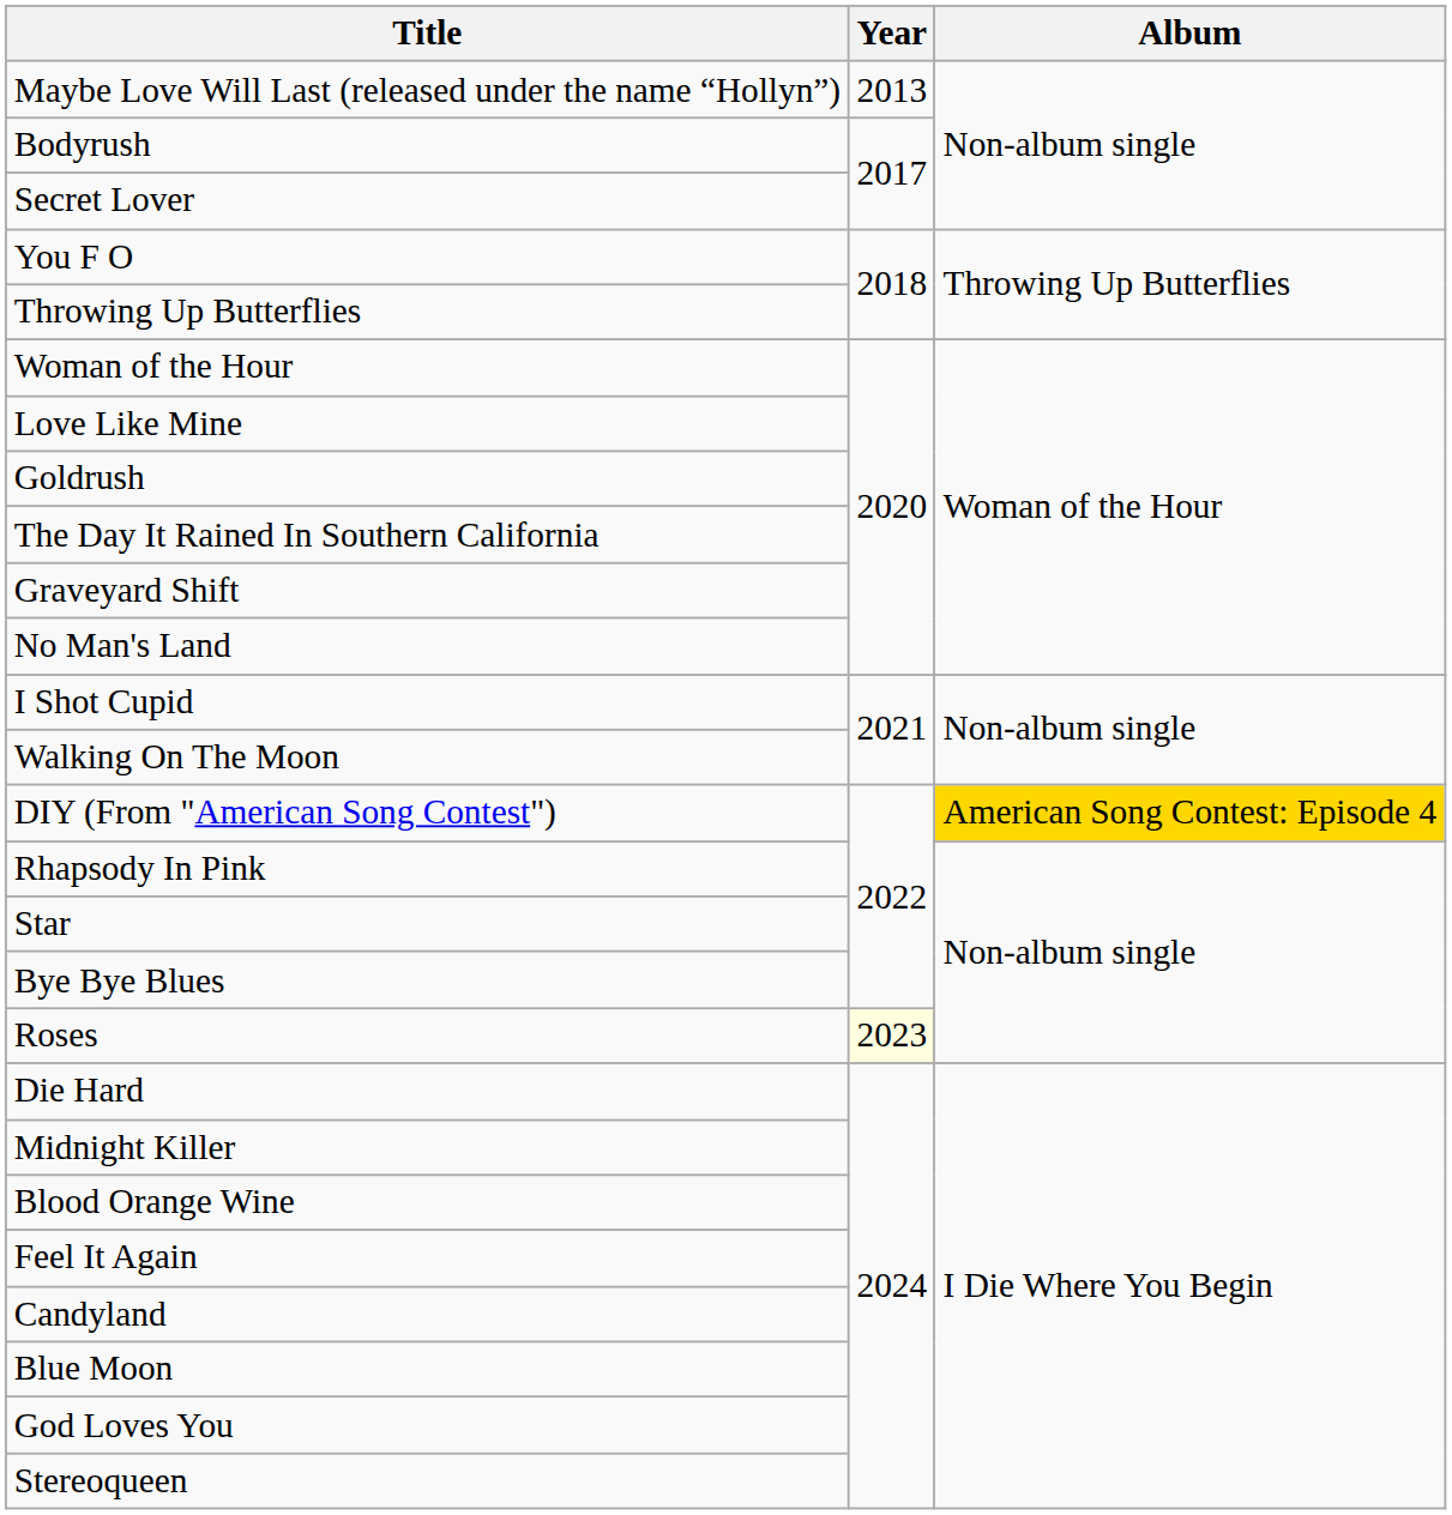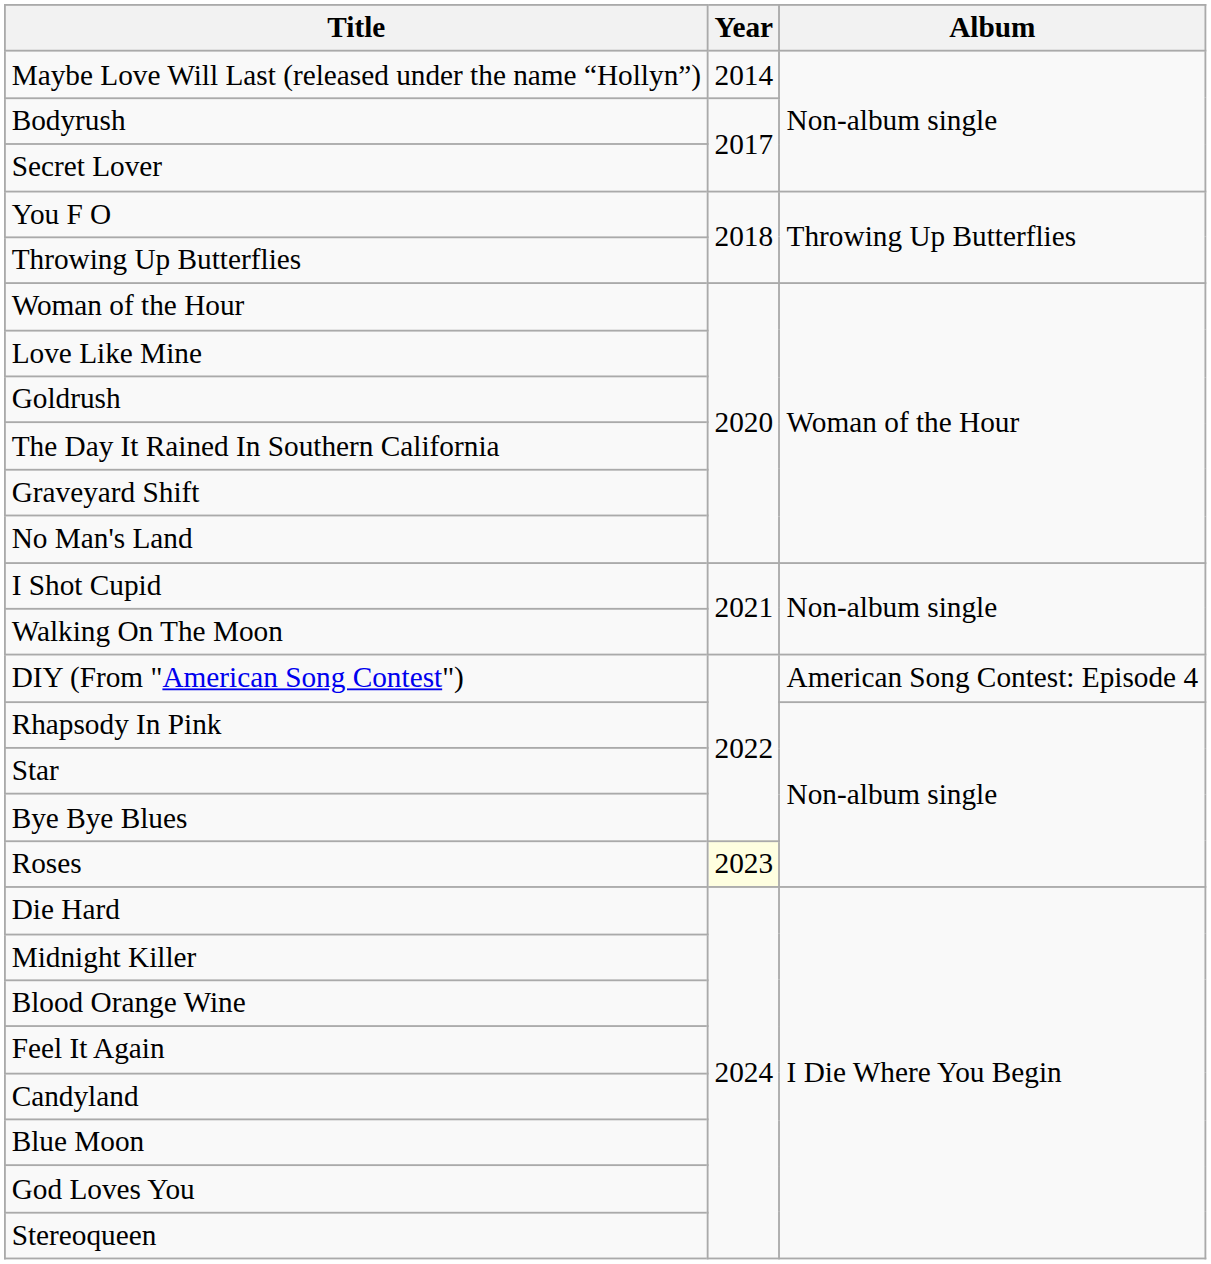Maybe Love Will Last (released under the name “Hollyn”) | Year: 2013 -> 2014
DIY (From "American Song Contest") | Album: gold background -> no background
